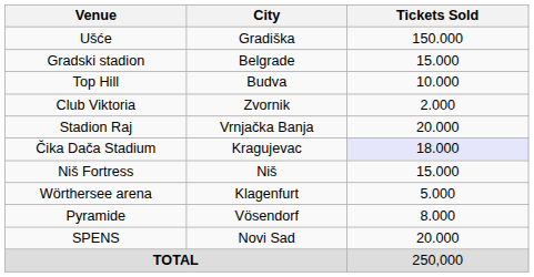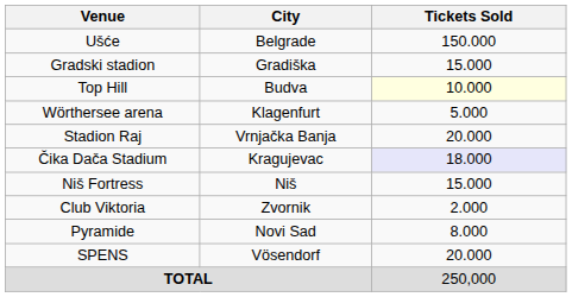Ušće | City: Gradiška -> Belgrade
Gradski stadion | City: Belgrade -> Gradiška
Top Hill | Tickets Sold: no background -> lightyellow background
rows swapped: Club Viktoria <-> Wörthersee arena
Pyramide | City: Vösendorf -> Novi Sad
SPENS | City: Novi Sad -> Vösendorf
